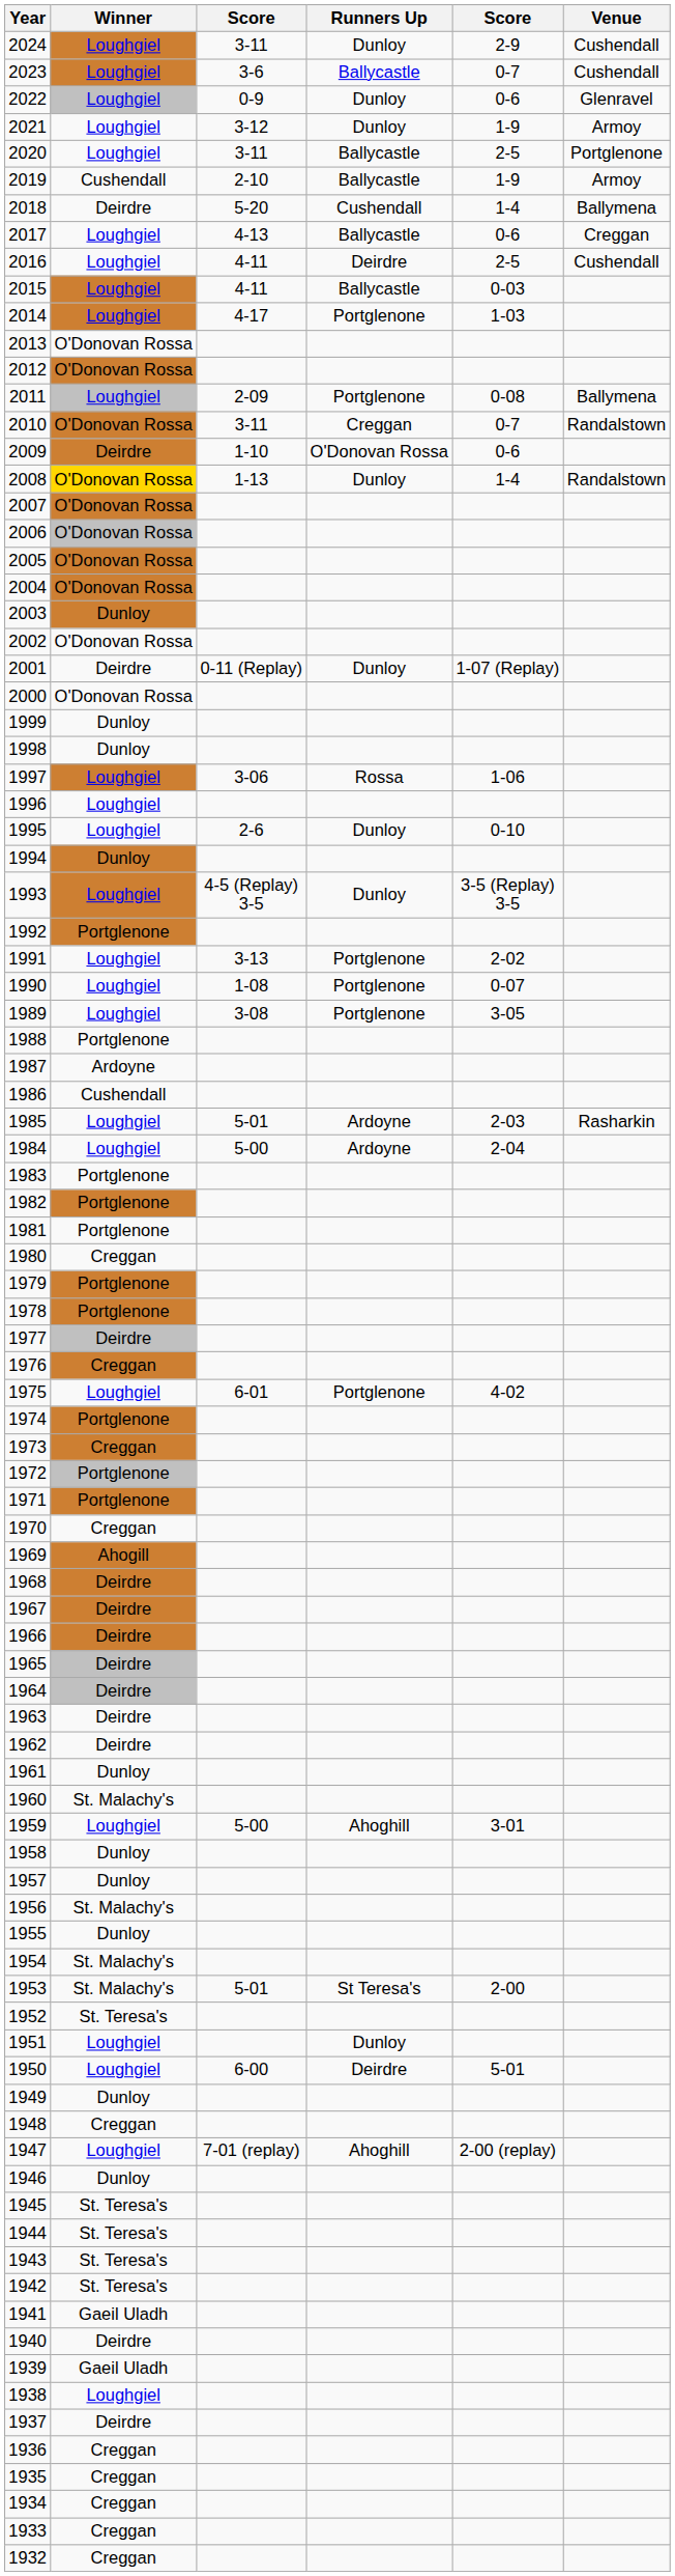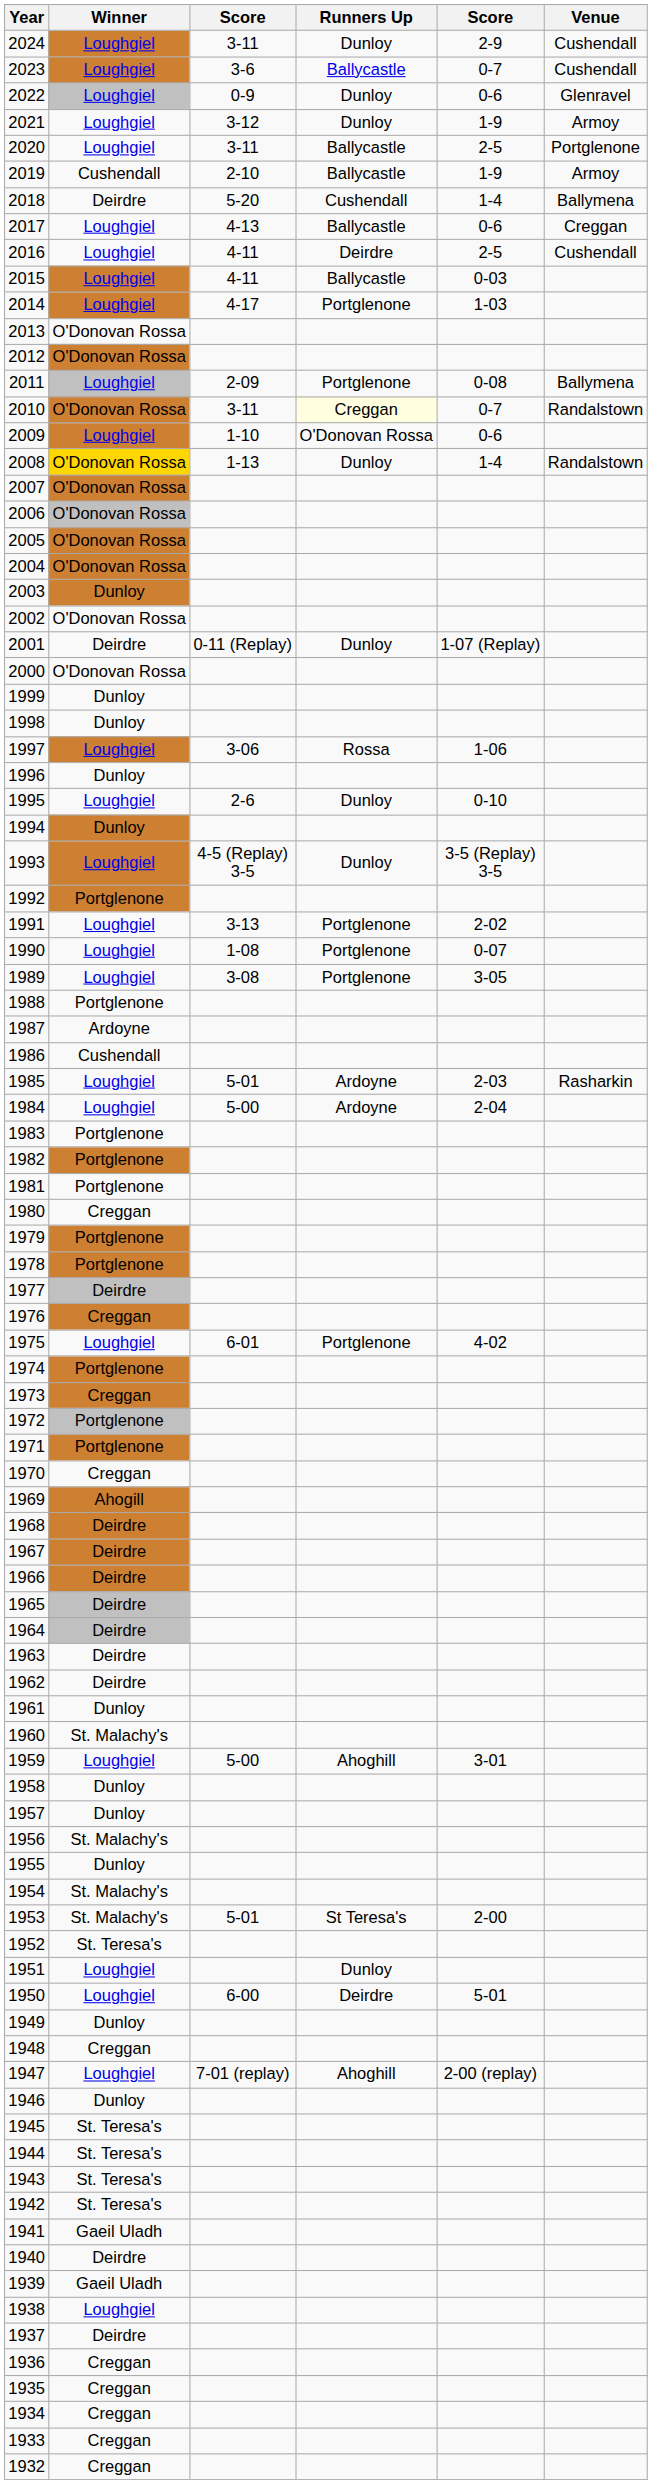2010 | Runners Up: no background -> lightyellow background
2009 | Winner: Deirdre -> Loughgiel
1996 | Winner: Loughgiel -> Dunloy
